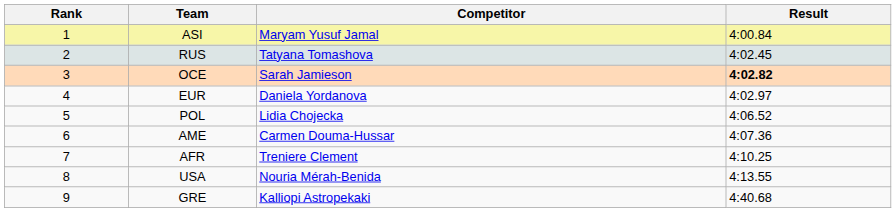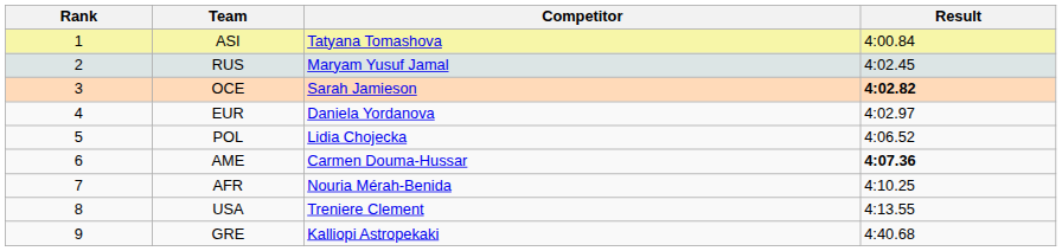ASI | Competitor: Maryam Yusuf Jamal -> Tatyana Tomashova
RUS | Competitor: Tatyana Tomashova -> Maryam Yusuf Jamal
AME | Result: normal -> bold
AFR | Competitor: Treniere Clement -> Nouria Mérah-Benida
USA | Competitor: Nouria Mérah-Benida -> Treniere Clement
